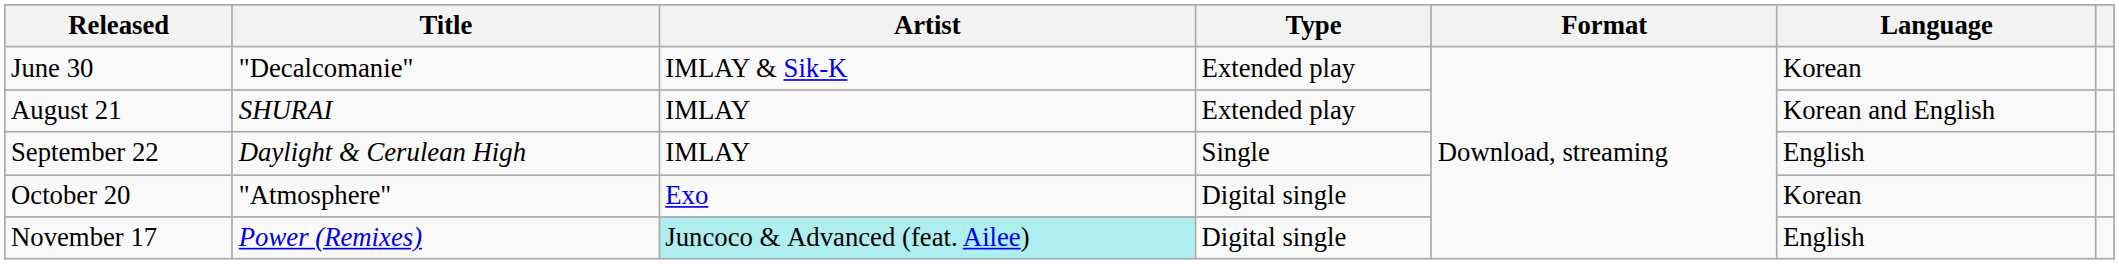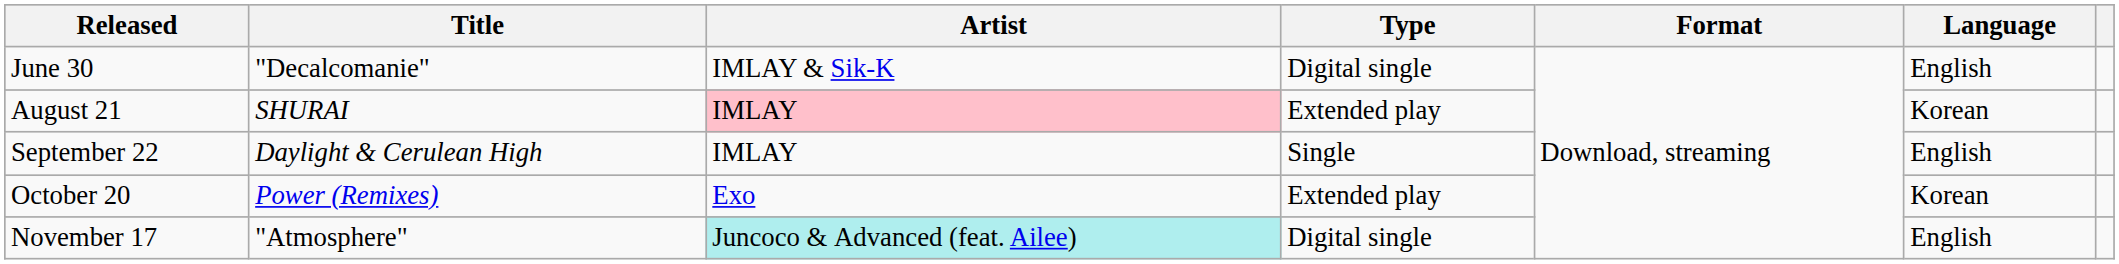June 30 | Type: Extended play -> Digital single
June 30 | Language: Korean -> English
August 21 | Artist: no background -> pink background
August 21 | Language: Korean and English -> Korean
October 20 | Title: "Atmosphere" -> Power (Remixes)
October 20 | Type: Digital single -> Extended play
November 17 | Title: Power (Remixes) -> "Atmosphere"
